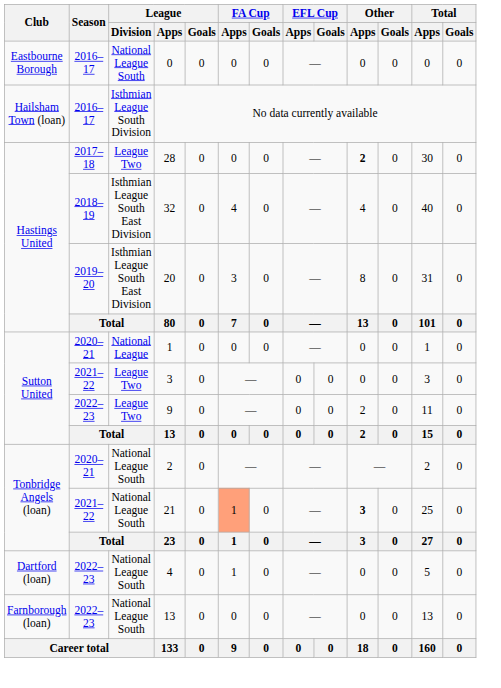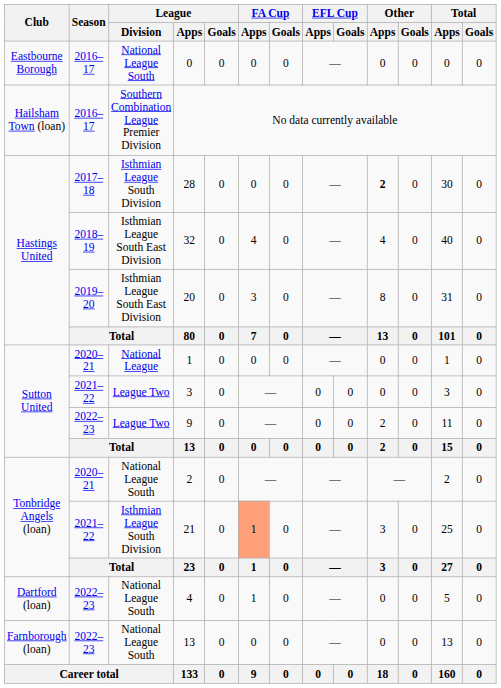No data currently available | League / Division: Isthmian League South Division -> Southern Combination League Premier Division
28 | League / Division: League Two -> Isthmian League South Division
21 | League / Division: National League South -> Isthmian League South Division
21 | Other / Apps: bold -> normal
